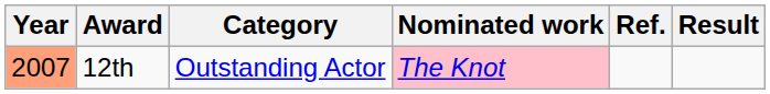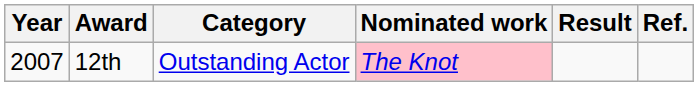columns swapped: Result <-> Ref.
12th | Year: lightsalmon background -> no background
